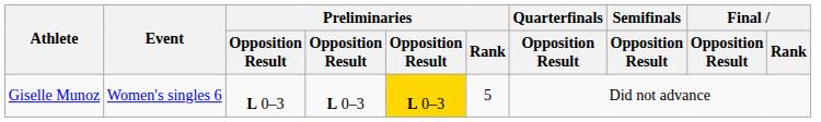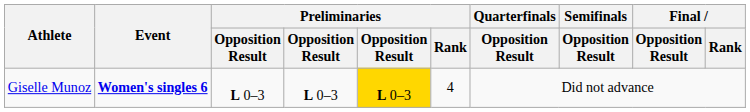Giselle Munoz | Event: normal -> bold
Giselle Munoz | Preliminaries / Rank: 5 -> 4
